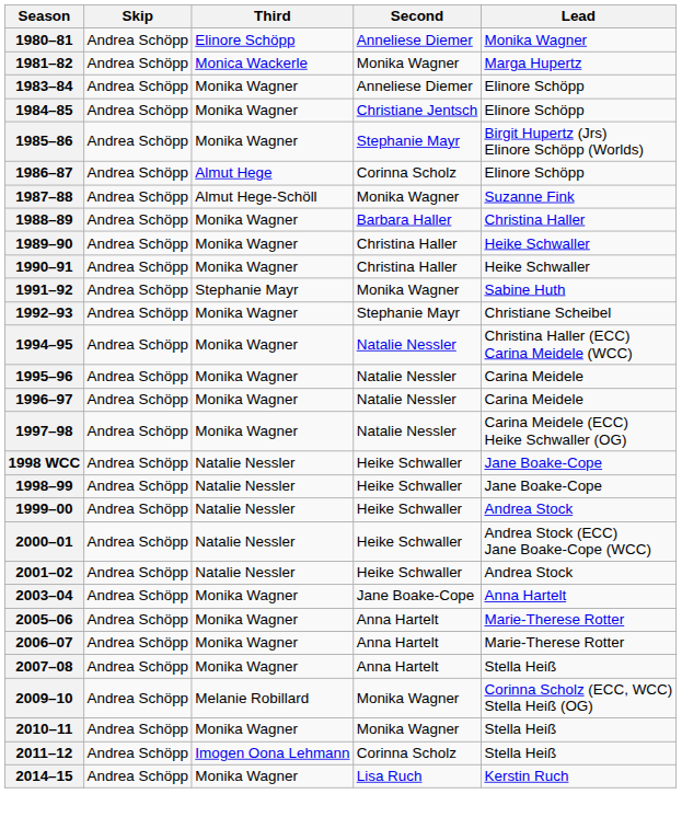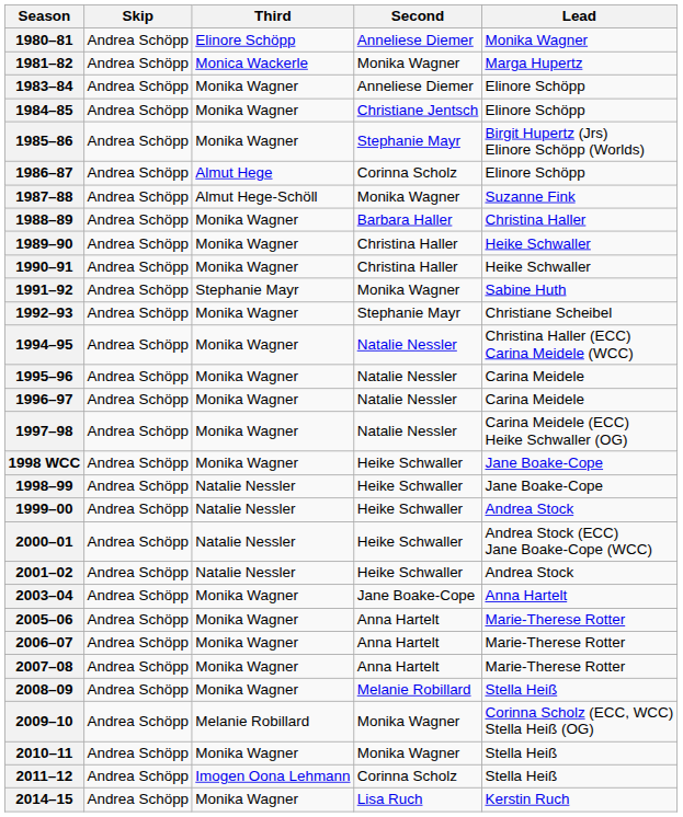1998 WCC | Third: Natalie Nessler -> Monika Wagner
2007–08 | Lead: Stella Heiß -> Marie-Therese Rotter
+ row: 2008–09 | Andrea Schöpp | Monika Wagner | Melanie Robillard | Stella Heiß
